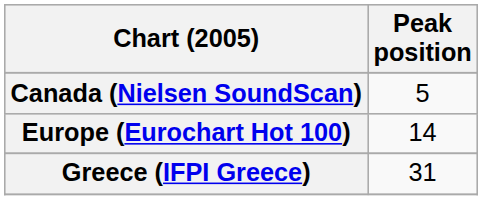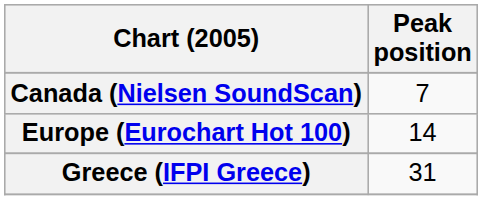Canada (Nielsen SoundScan) | Peak position: 5 -> 7
